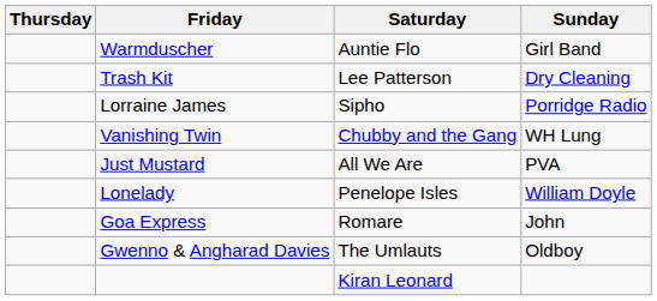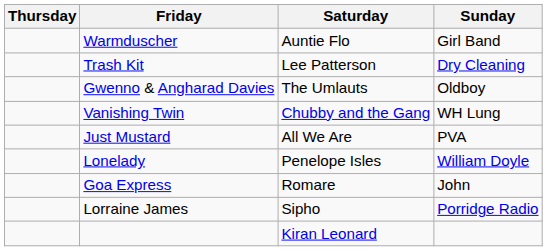rows swapped: Lorraine James <-> Gwenno & Angharad Davies
